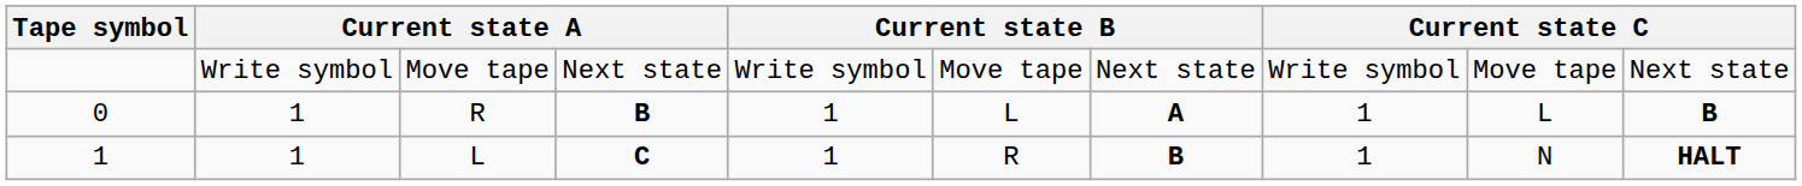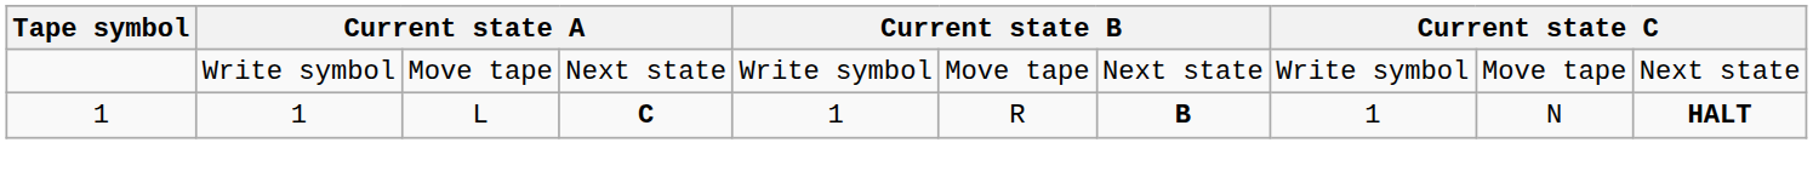- row: 0 | 1 | R | B | 1 | L | A | 1 | L | B
